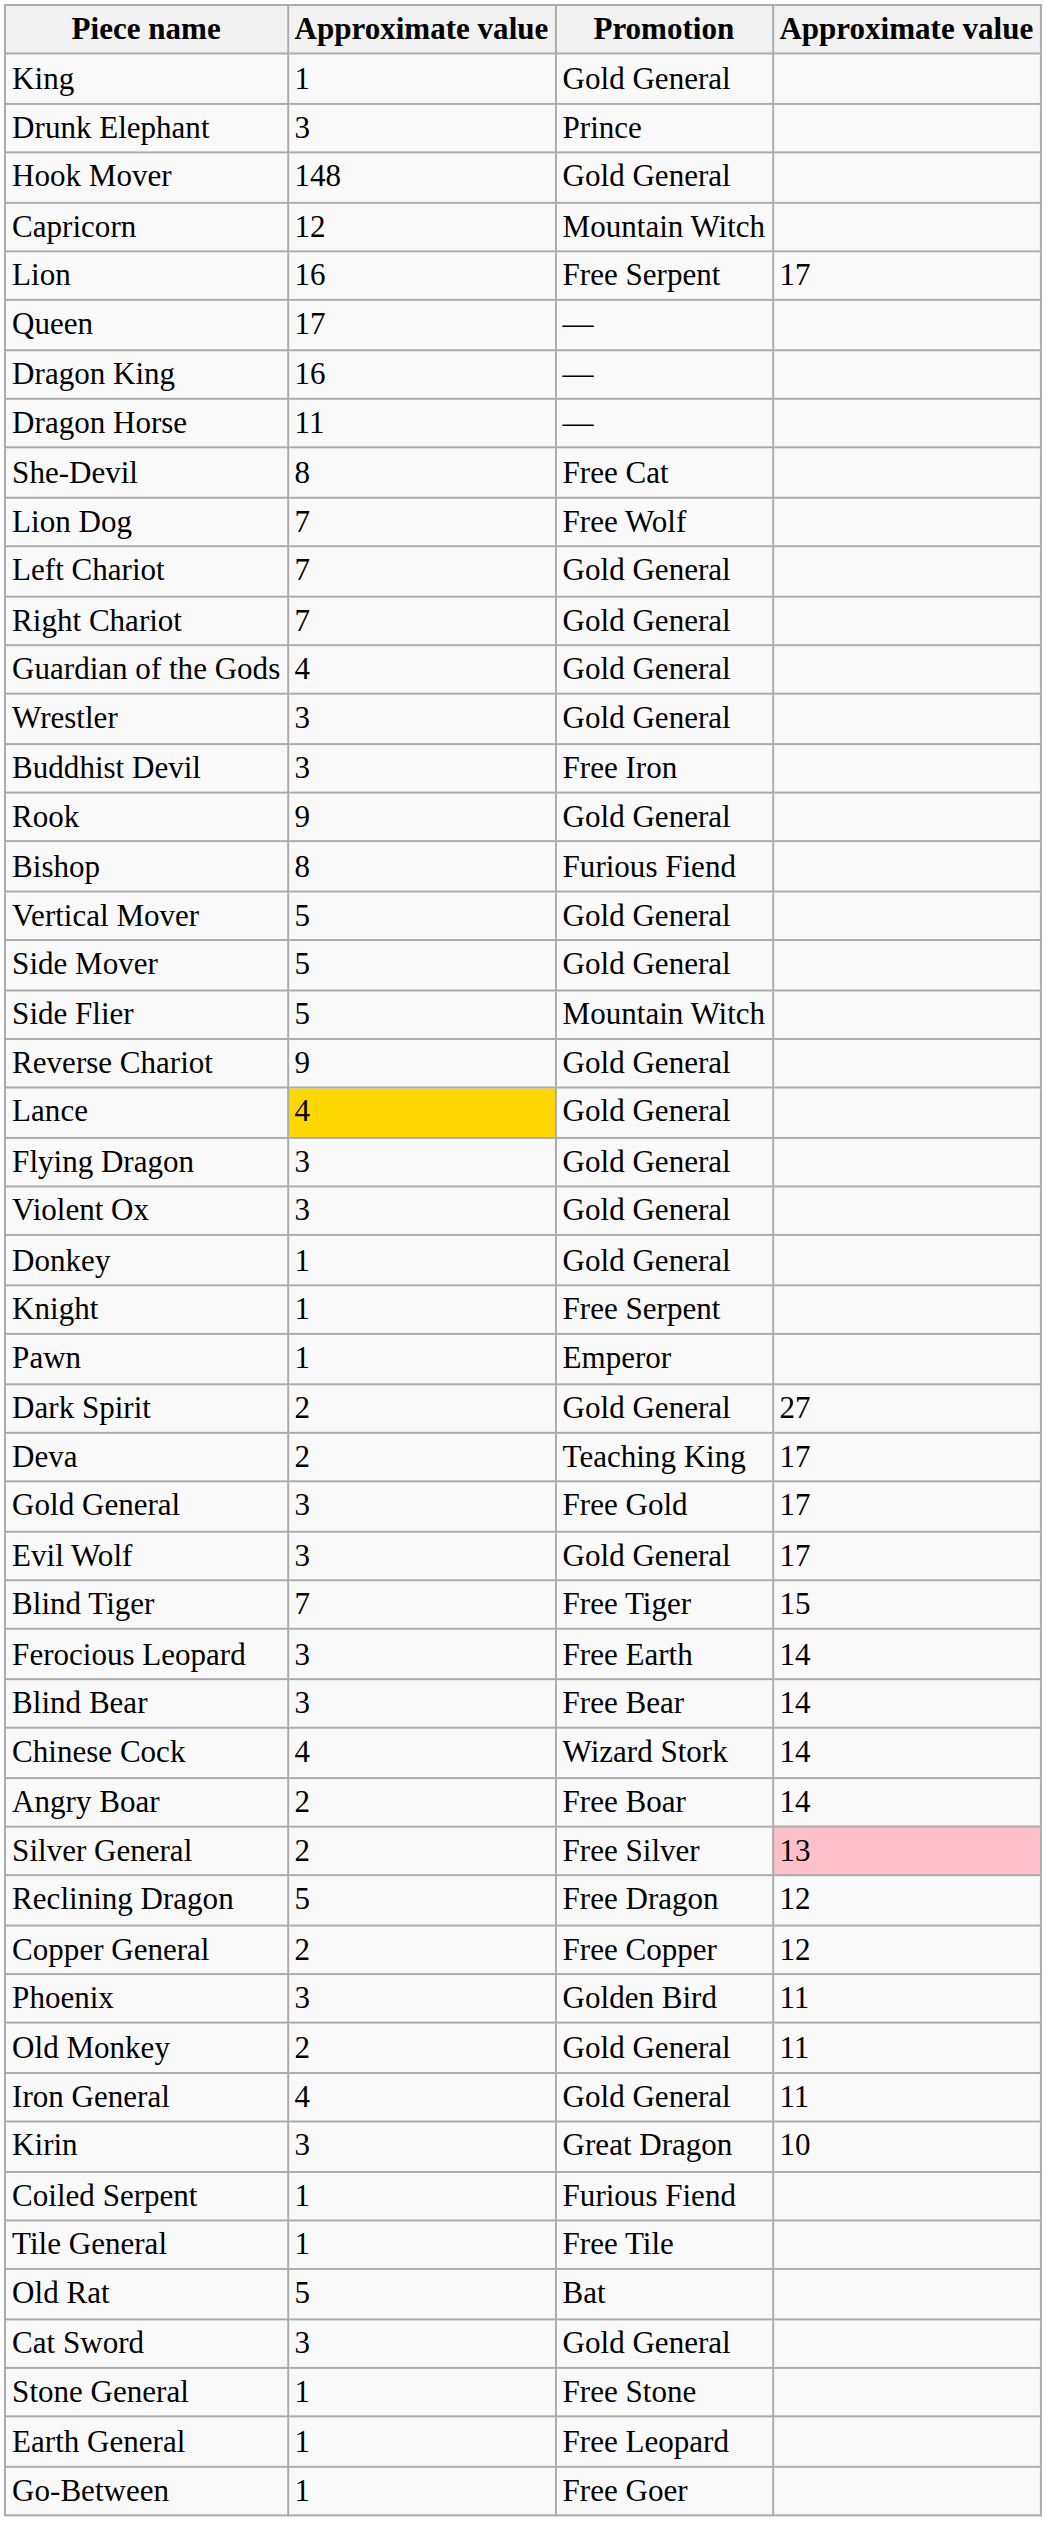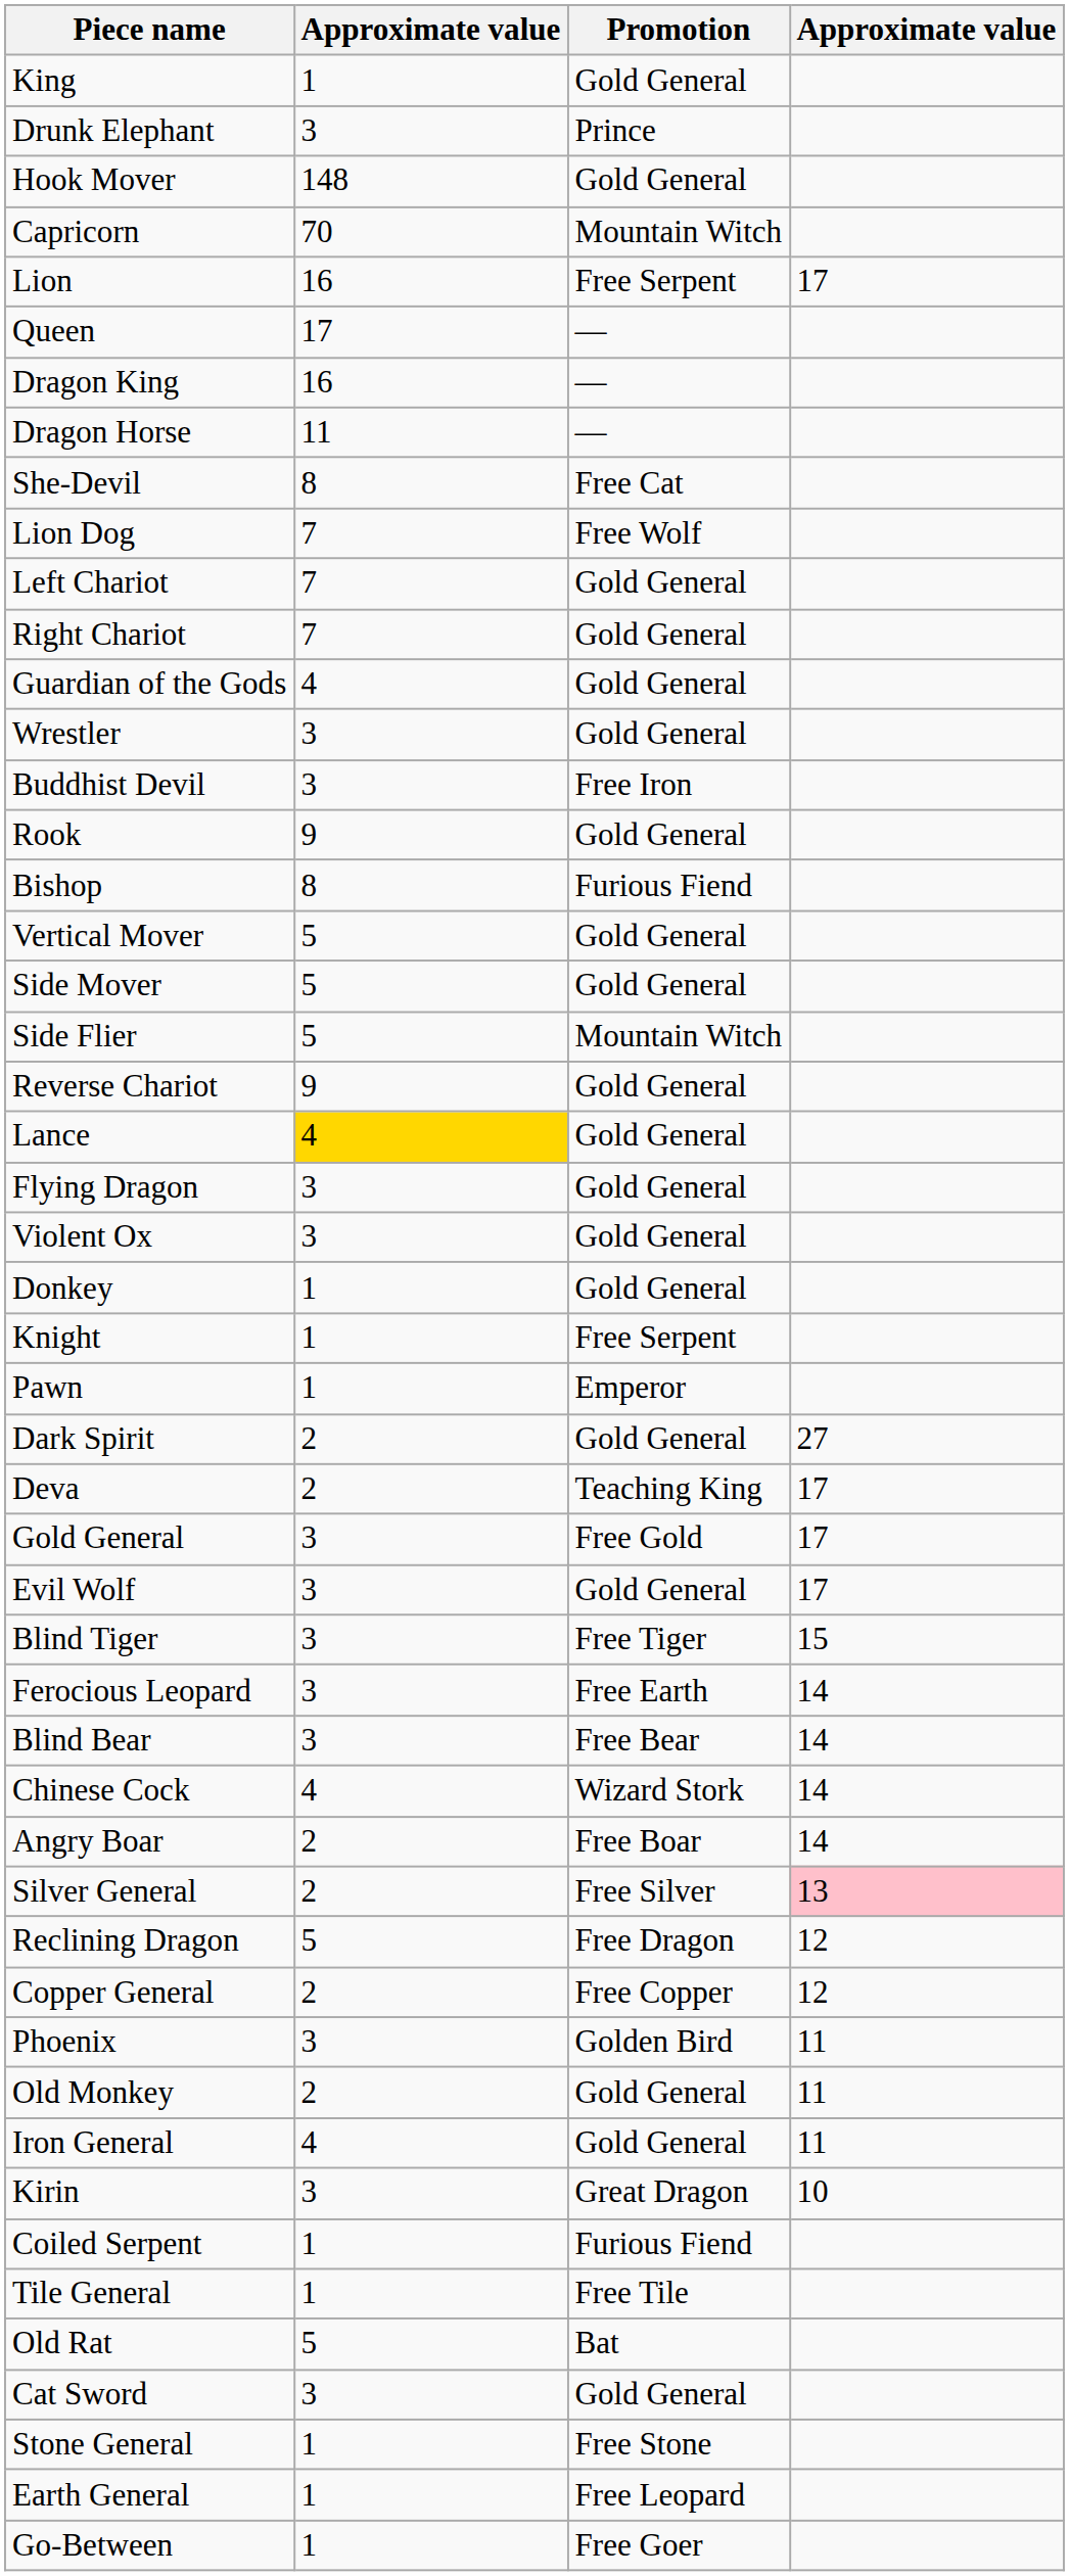Capricorn | column 2: 12 -> 70
Blind Tiger | column 2: 7 -> 3
